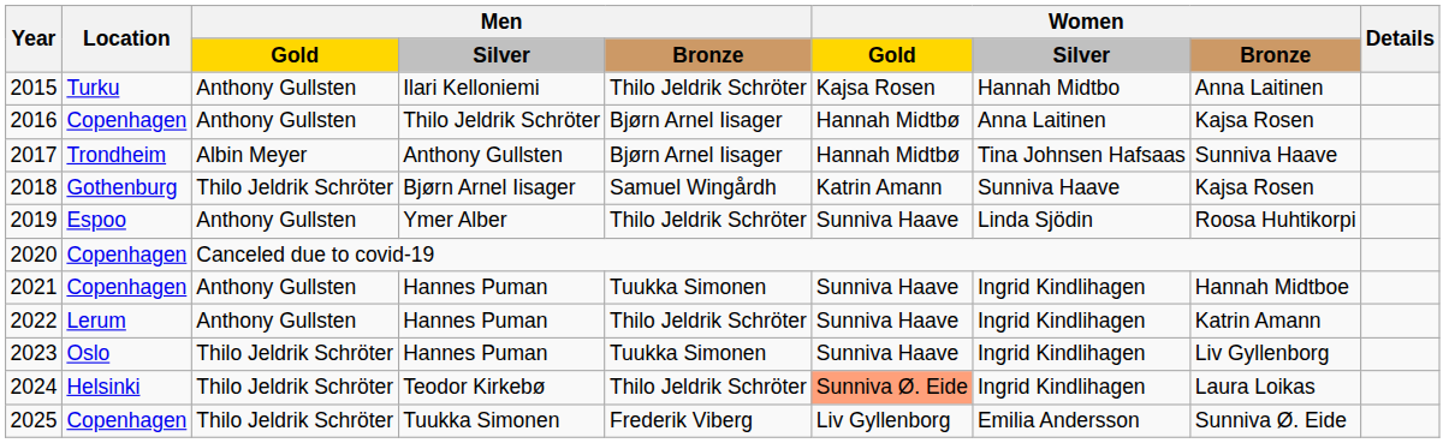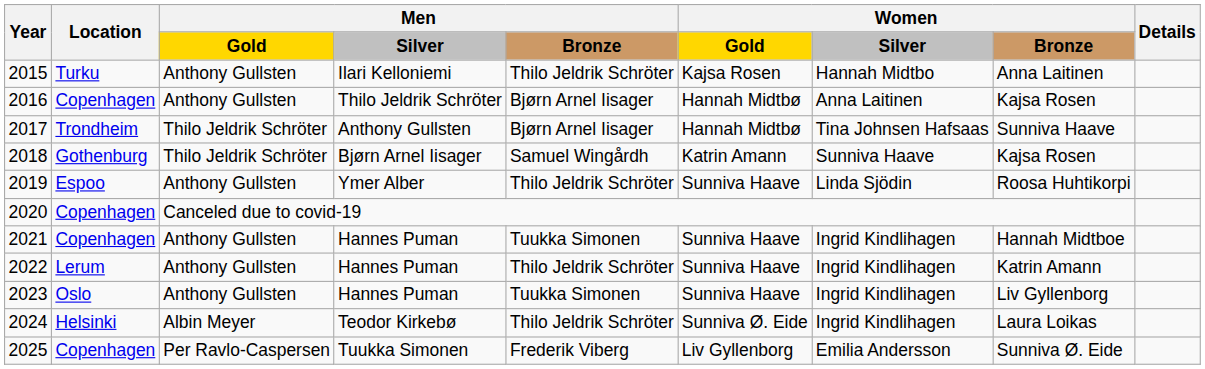2017 | column 3: Albin Meyer -> Thilo Jeldrik Schröter
2023 | column 3: Thilo Jeldrik Schröter -> Anthony Gullsten
2024 | column 3: Thilo Jeldrik Schröter -> Albin Meyer
2024 | column 6: lightsalmon background -> no background
2025 | column 3: Thilo Jeldrik Schröter -> Per Ravlo-Caspersen
